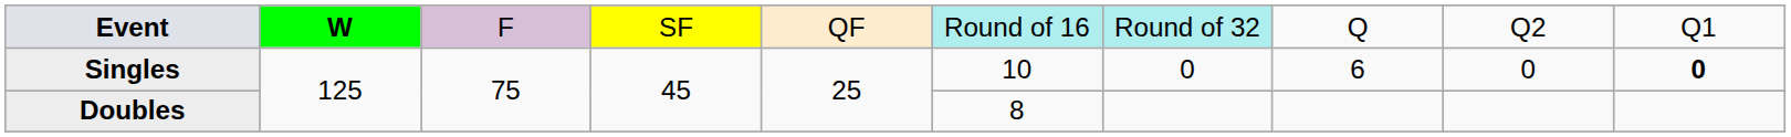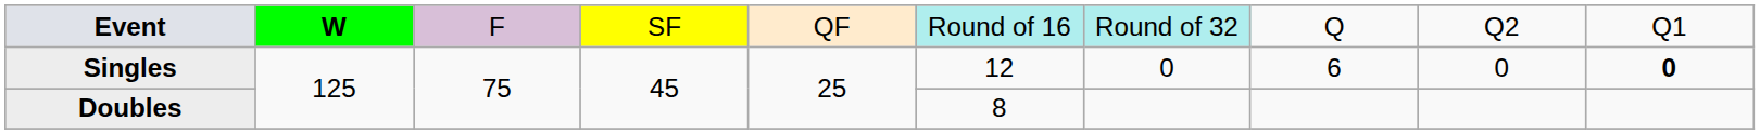Singles | column 6: 10 -> 12
